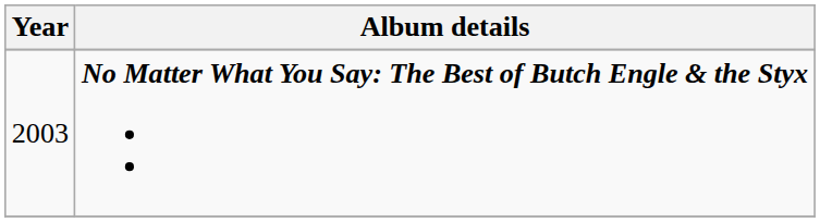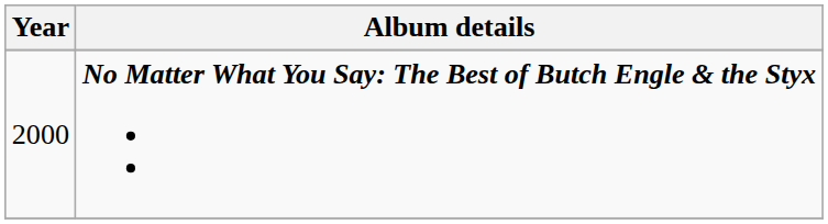No Matter What You Say: The Best of Butch Engle & the Styx | Year: 2003 -> 2000
